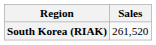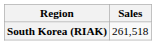South Korea (RIAK) | Sales: 261,520 -> 261,518
